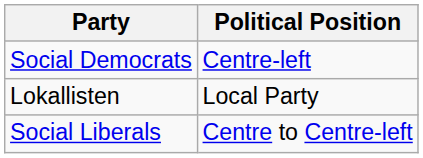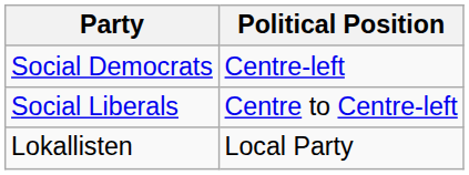rows swapped: Social Liberals <-> Lokallisten
